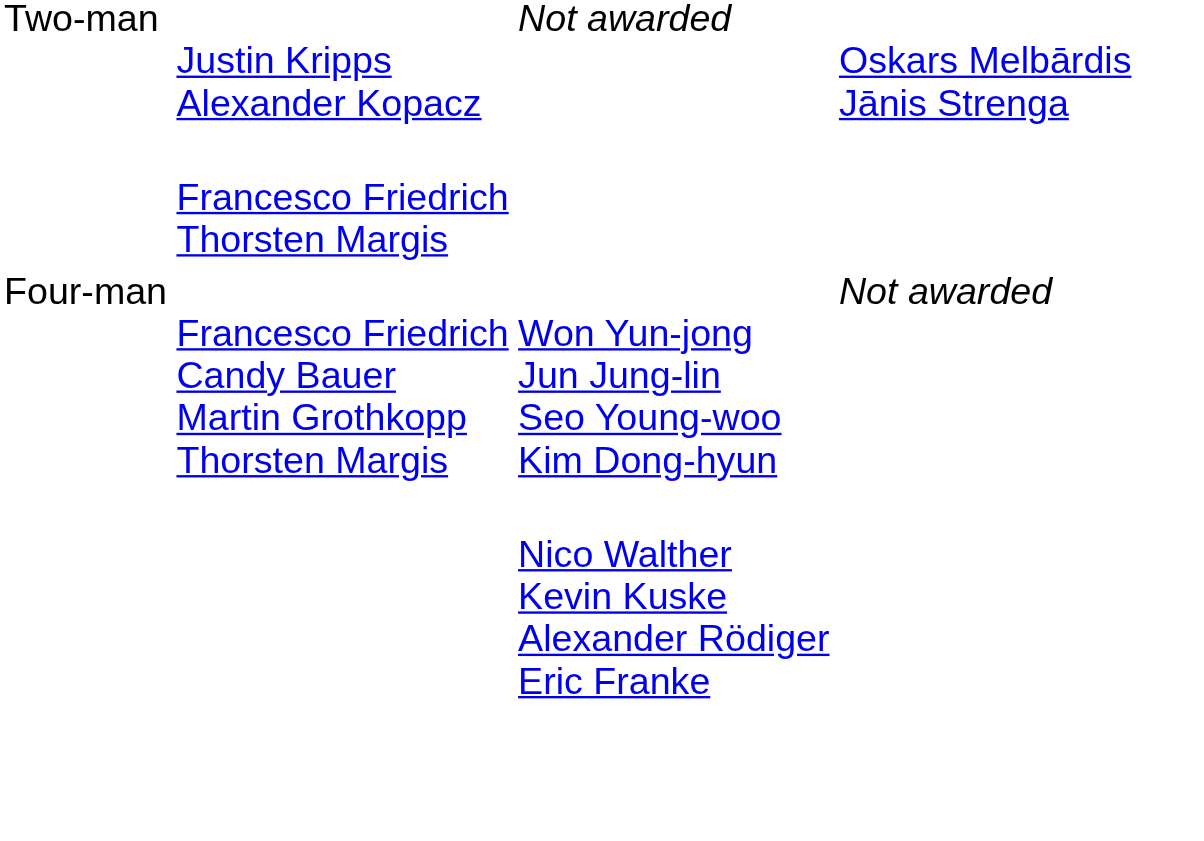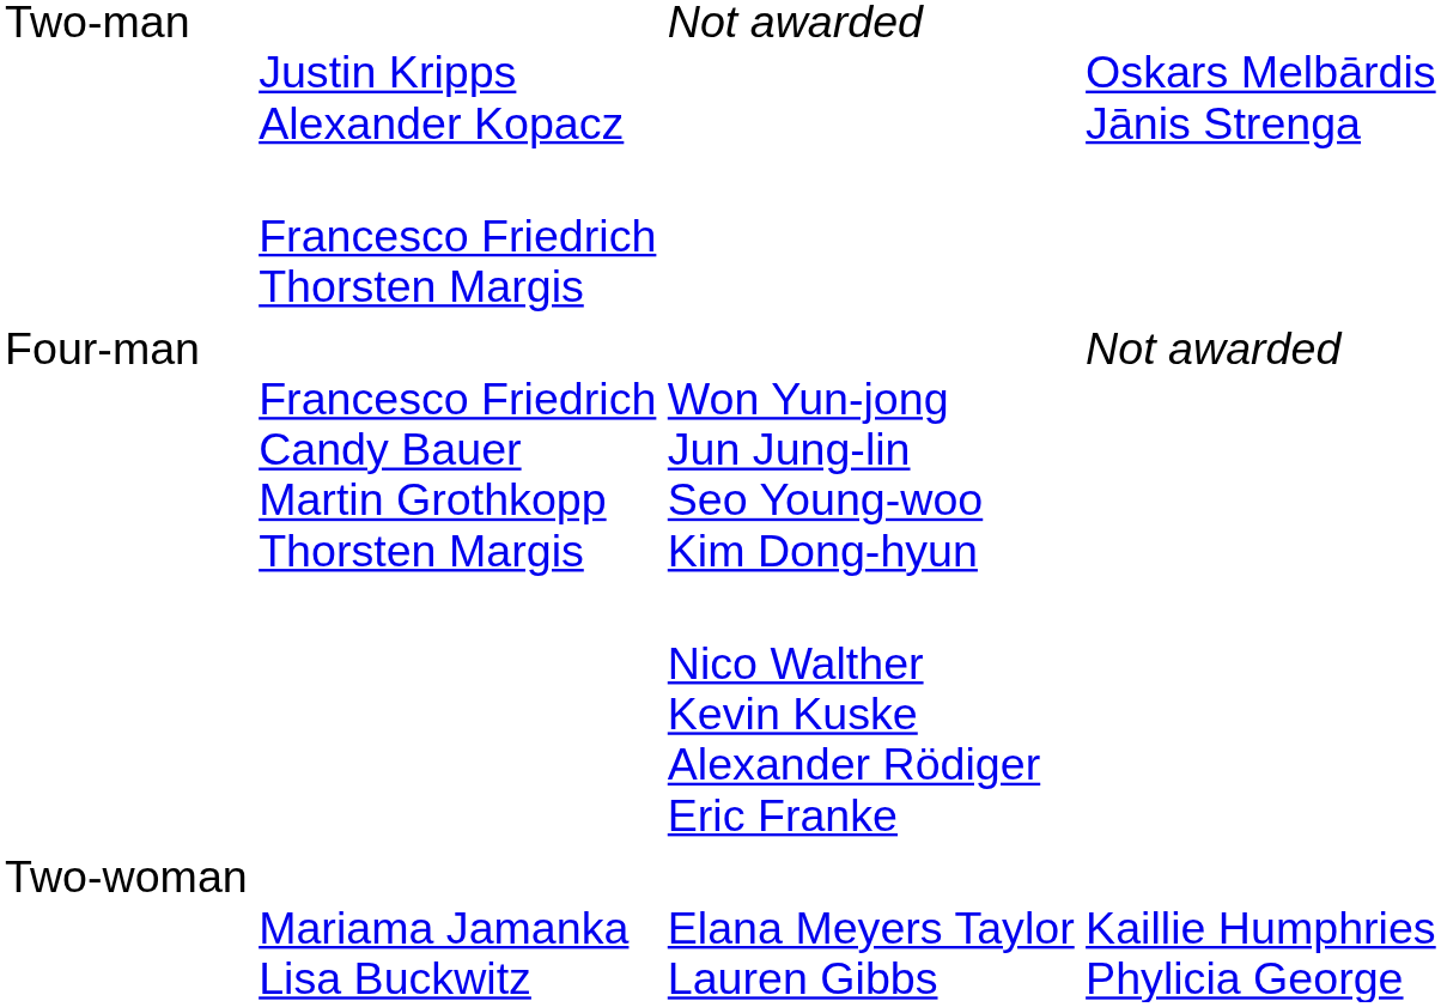+ row: Two-woman | Mariama Jamanka Lisa Buckwitz | Elana Meyers Taylor Lauren Gibbs | Kaillie Humphries Phylicia George
